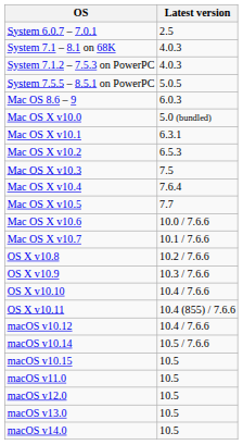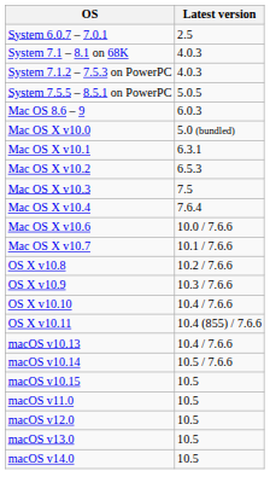- row: Mac OS X v10.5 | 7.7
- row: macOS v10.12 | 10.4 / 7.6.6
+ row: macOS v10.13 | 10.4 / 7.6.6
